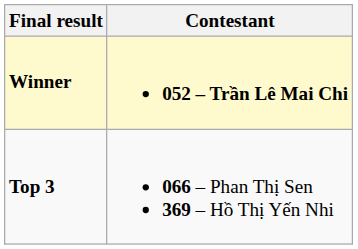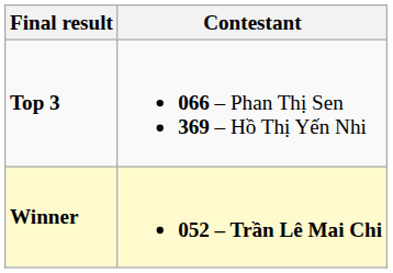rows swapped: Winner <-> Top 3
